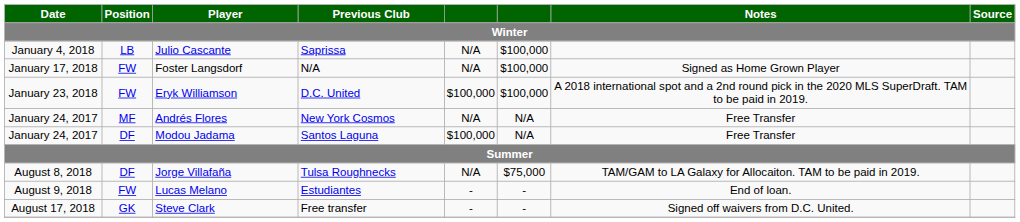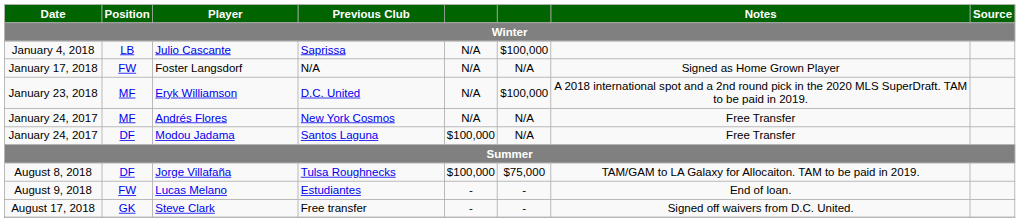Foster Langsdorf | column 6: $100,000 -> N/A
Eryk Williamson | Position: FW -> MF
Eryk Williamson | column 5: $100,000 -> N/A
Jorge Villafaña | column 5: N/A -> $100,000
